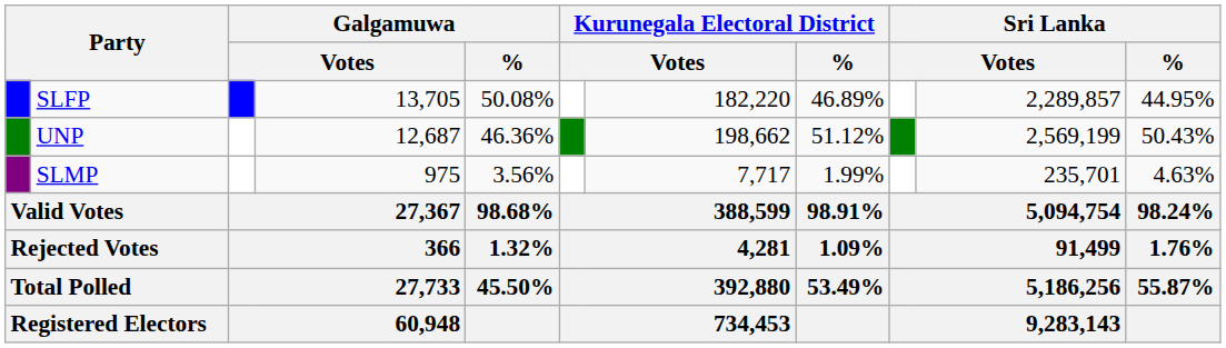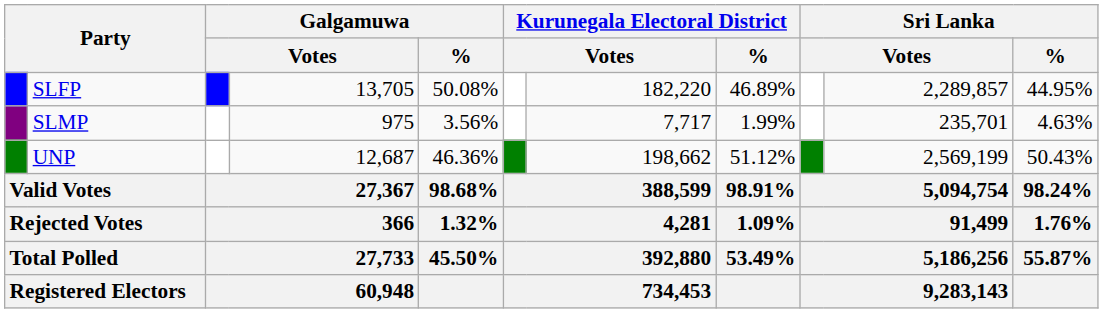rows swapped: UNP <-> SLMP
